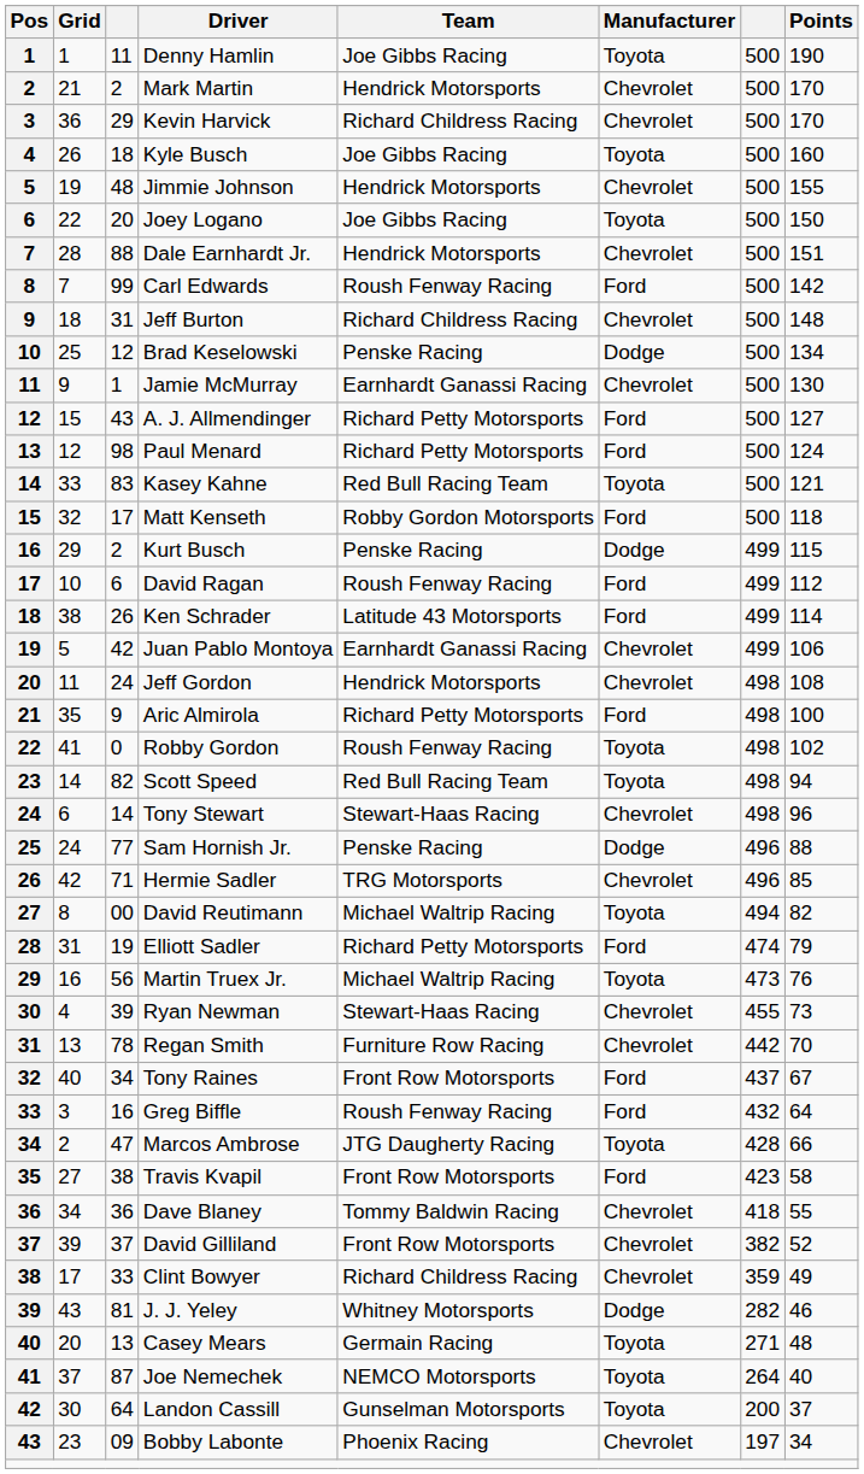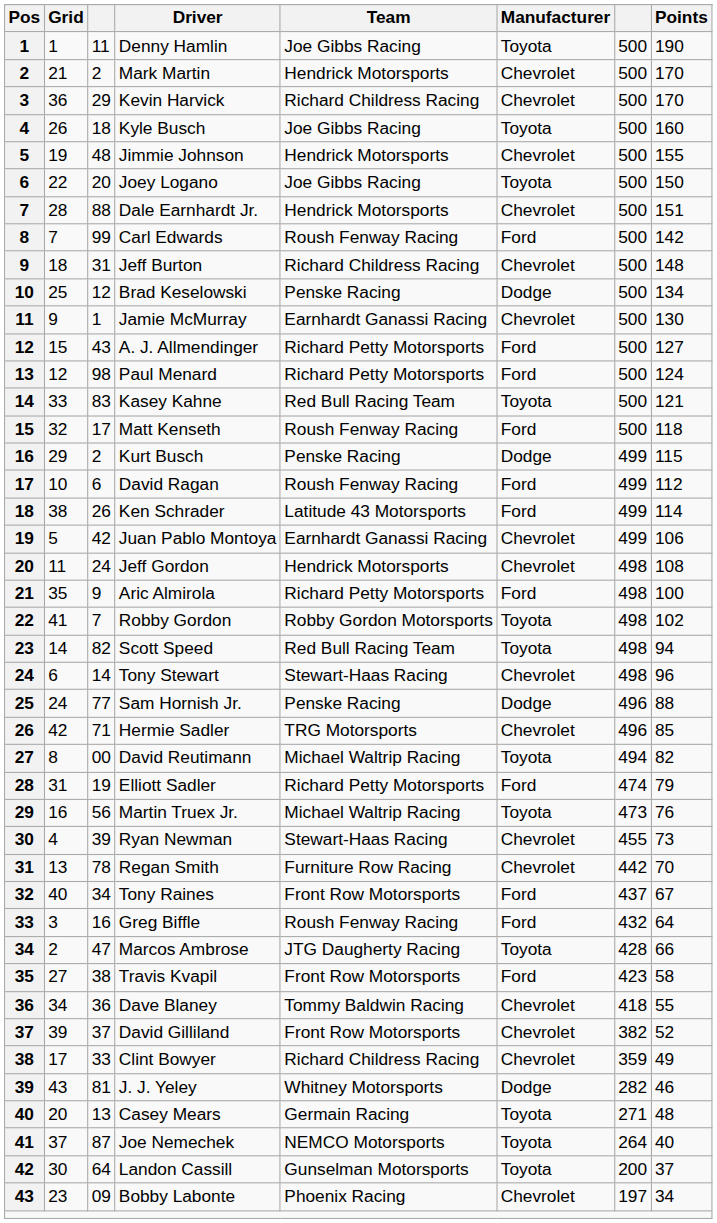Matt Kenseth | Team: Robby Gordon Motorsports -> Roush Fenway Racing
Robby Gordon | column 3: 0 -> 7
Robby Gordon | Team: Roush Fenway Racing -> Robby Gordon Motorsports
